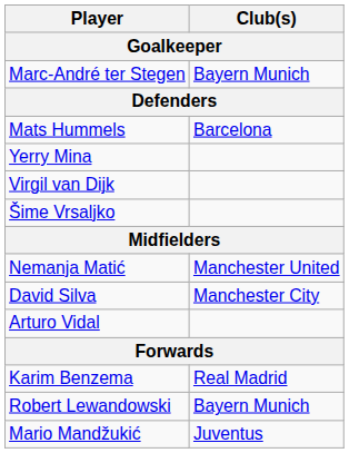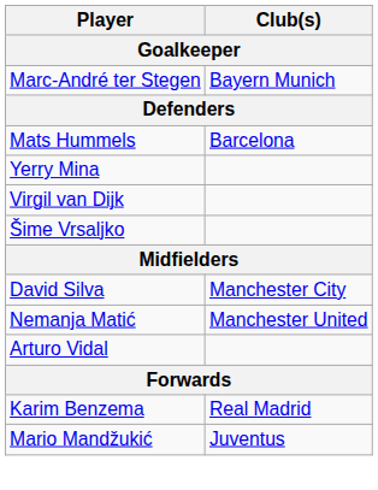rows swapped: Nemanja Matić <-> David Silva
- row: Robert Lewandowski | Bayern Munich
